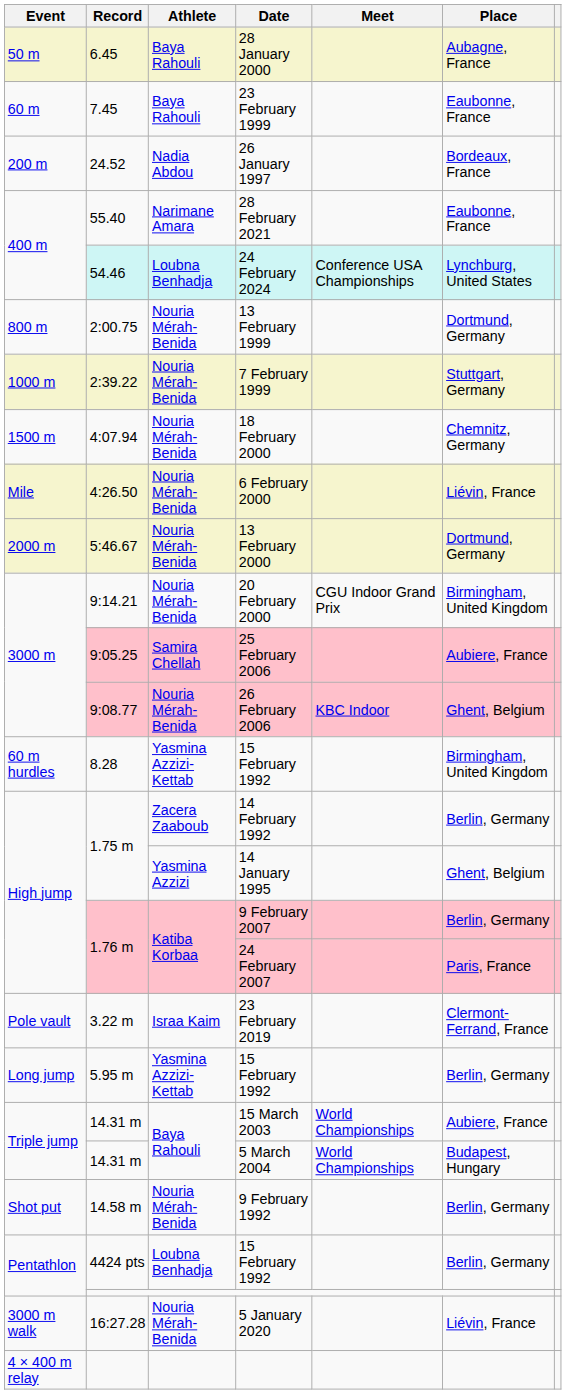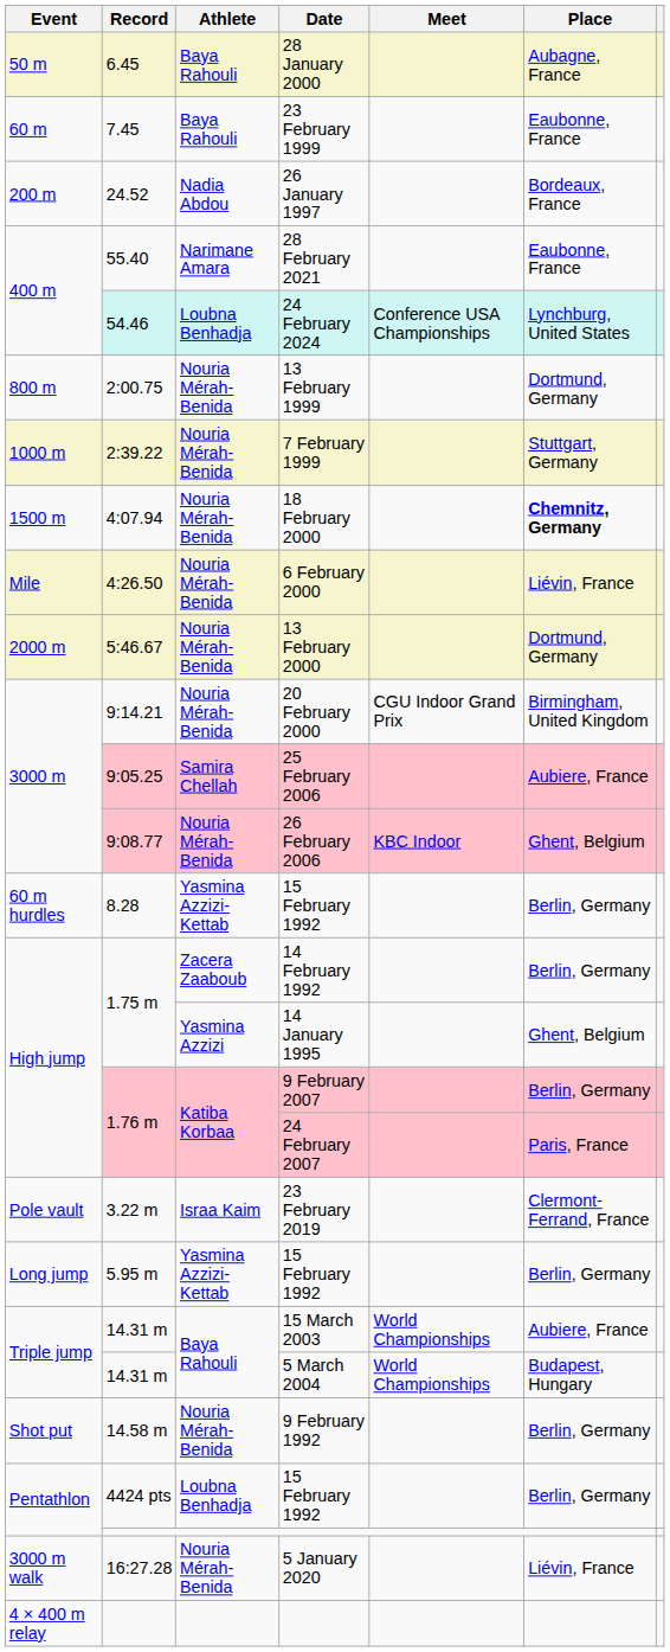18 February 2000 | Place: normal -> bold
60 m hurdles / 15 February 1992 | Place: Birmingham, United Kingdom -> Berlin, Germany
